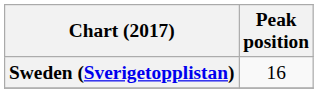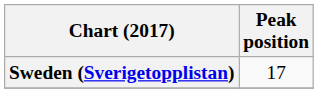Sweden (Sverigetopplistan) | Peak position: 16 -> 17
